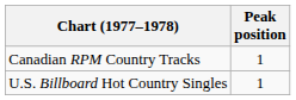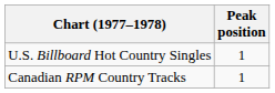rows swapped: U.S. Billboard Hot Country Singles <-> Canadian RPM Country Tracks
